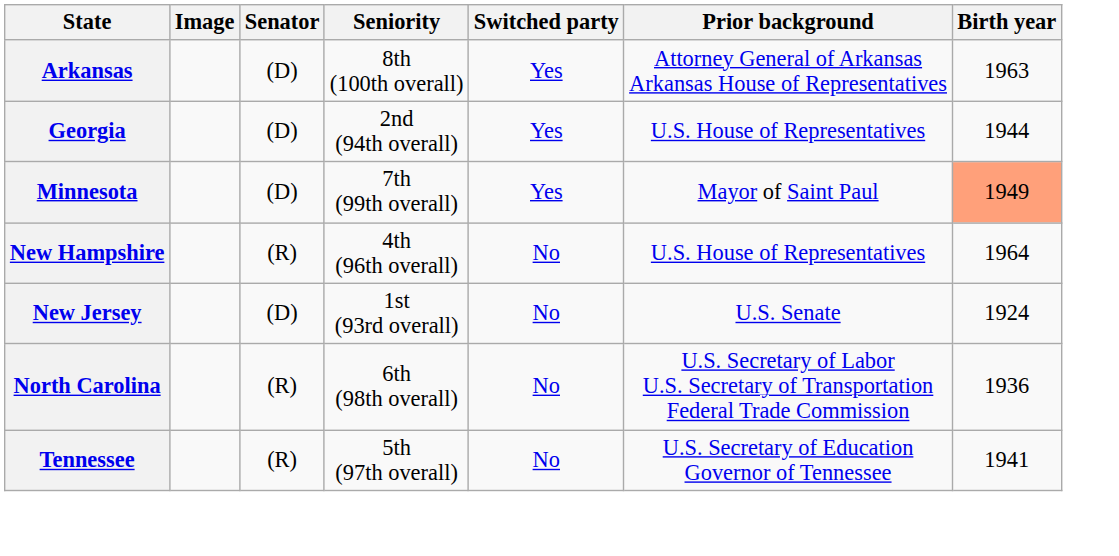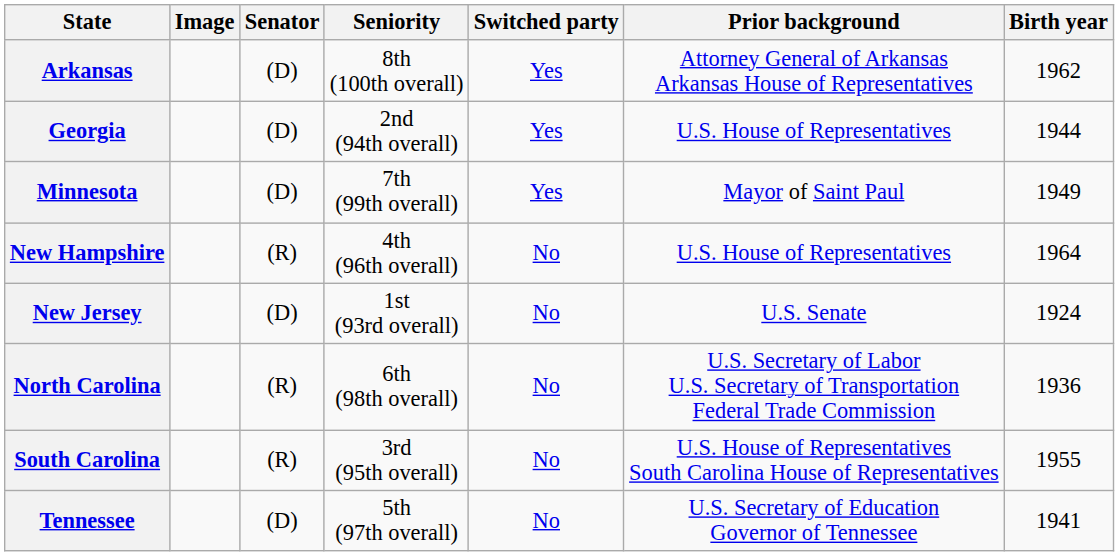Arkansas | Birth year: 1963 -> 1962
Minnesota | Birth year: lightsalmon background -> no background
+ row: South Carolina | (R) | 3rd (95th overall) | No | U.S. House of Representatives South Carolina House of Representatives | 1955
Tennessee | Senator: (R) -> (D)
